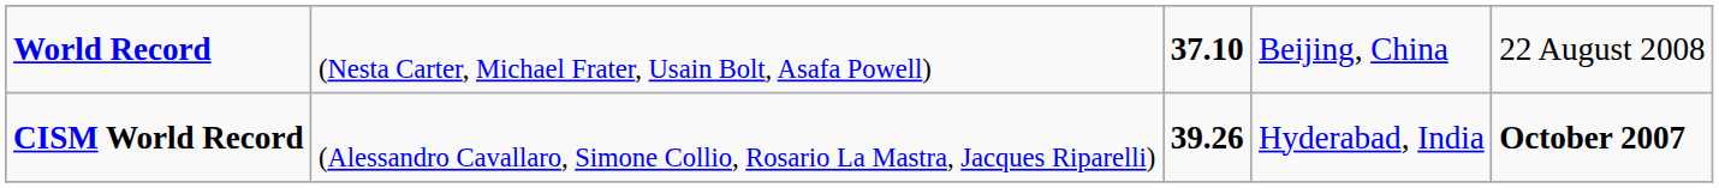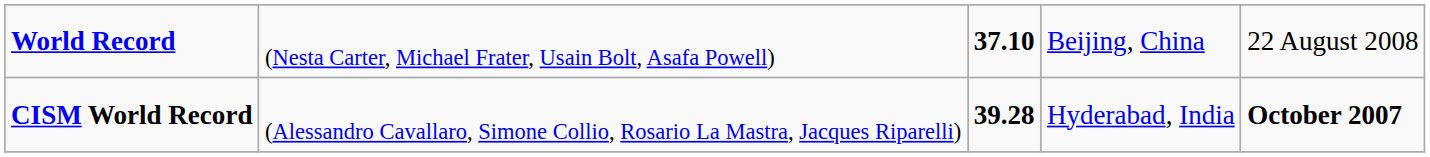CISM World Record | column 3: 39.26 -> 39.28
